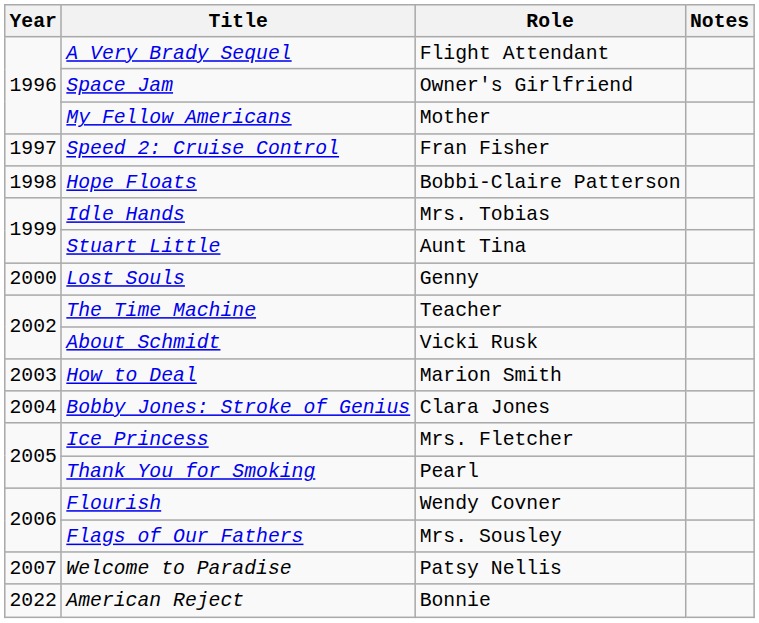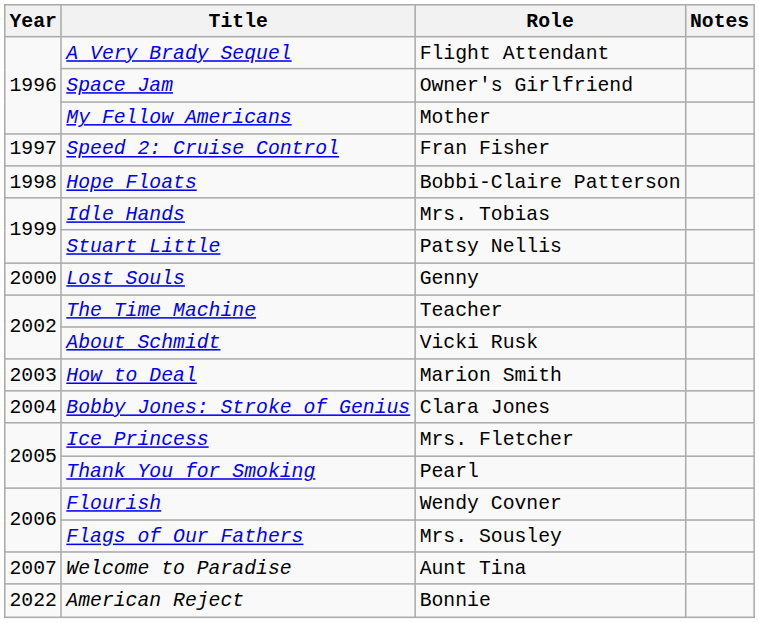Stuart Little | Role: Aunt Tina -> Patsy Nellis
Welcome to Paradise | Role: Patsy Nellis -> Aunt Tina
